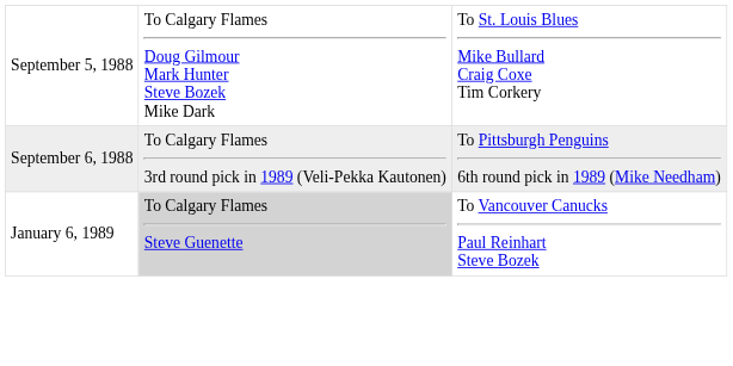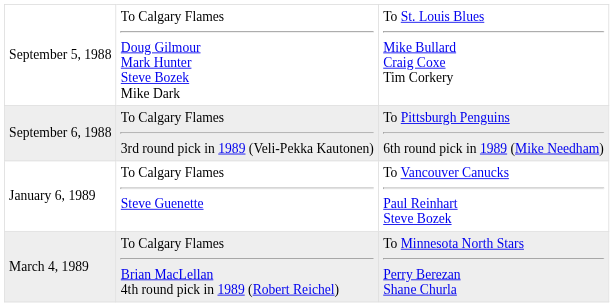January 6, 1989 | column 2: lightgrey background -> no background
+ row: March 4, 1989 | To Calgary Flames Brian MacLellan 4th round pick in 1989 (Robert Reichel) | To Minnesota North Stars Perry Berezan Shane Churla
